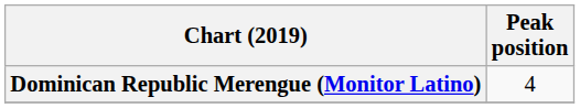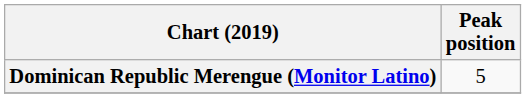Dominican Republic Merengue (Monitor Latino) | Peak position: 4 -> 5
